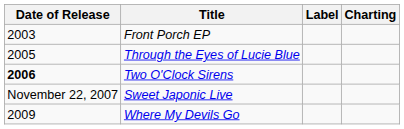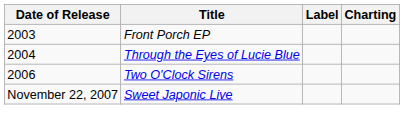Through the Eyes of Lucie Blue | Date of Release: 2005 -> 2004
Two O'Clock Sirens | Date of Release: bold -> normal
- row: 2009 | Where My Devils Go
